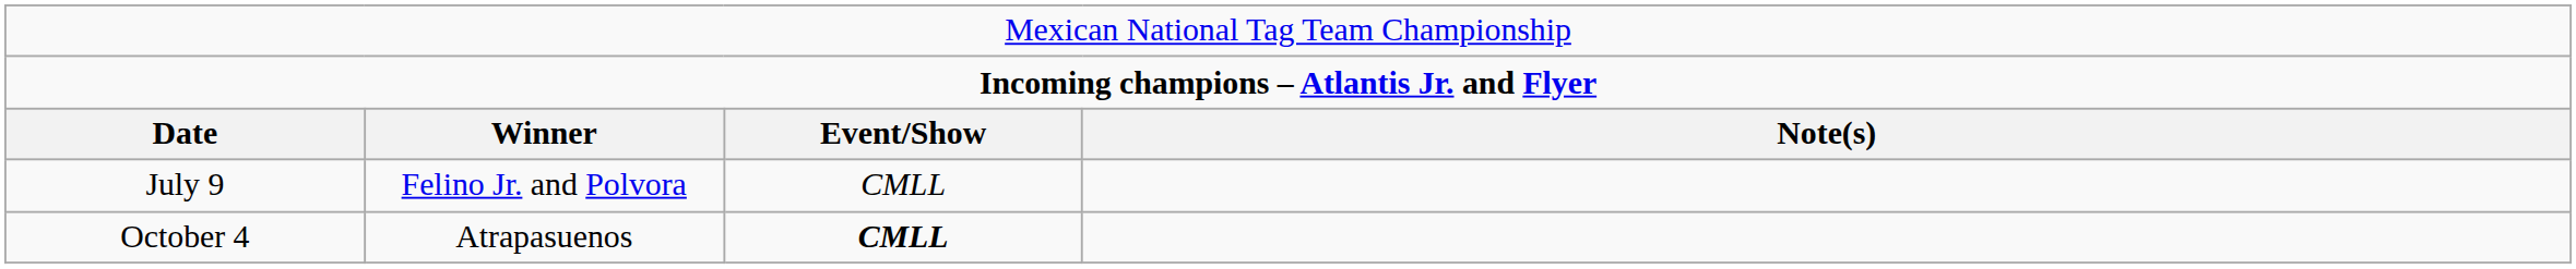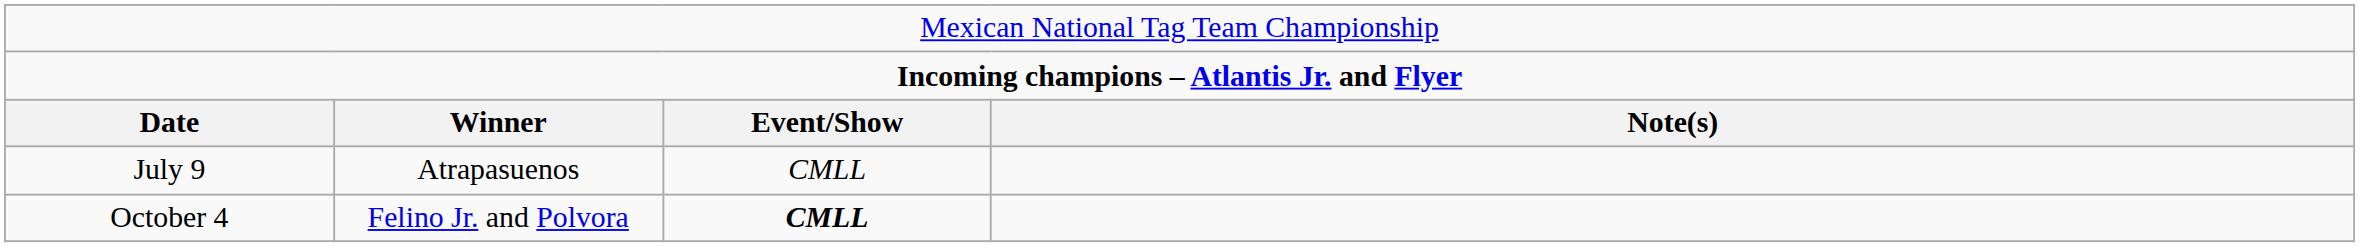July 9 | column 2: Felino Jr. and Polvora -> Atrapasuenos
October 4 | column 2: Atrapasuenos -> Felino Jr. and Polvora
